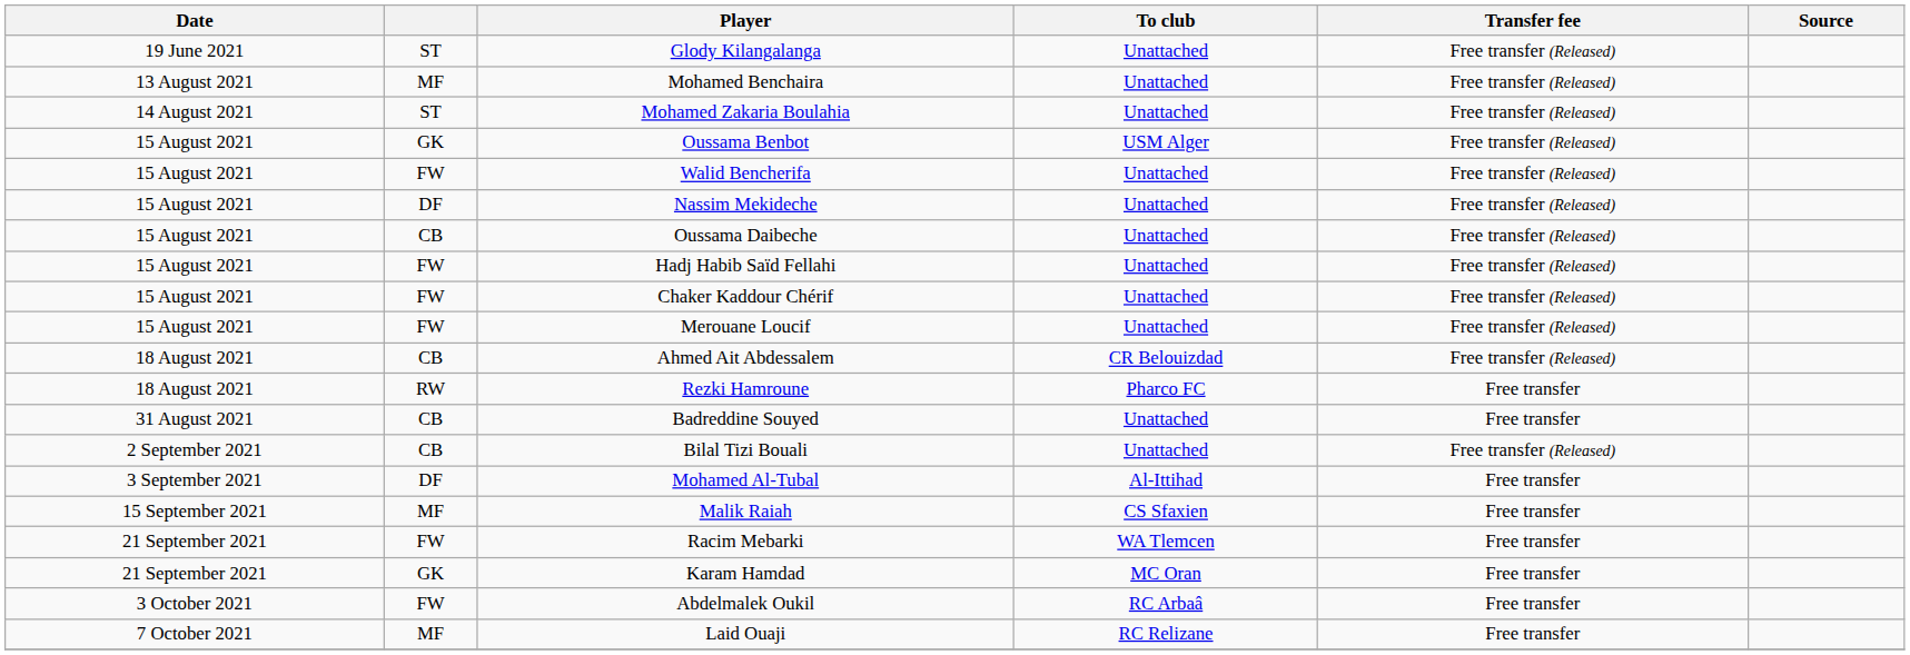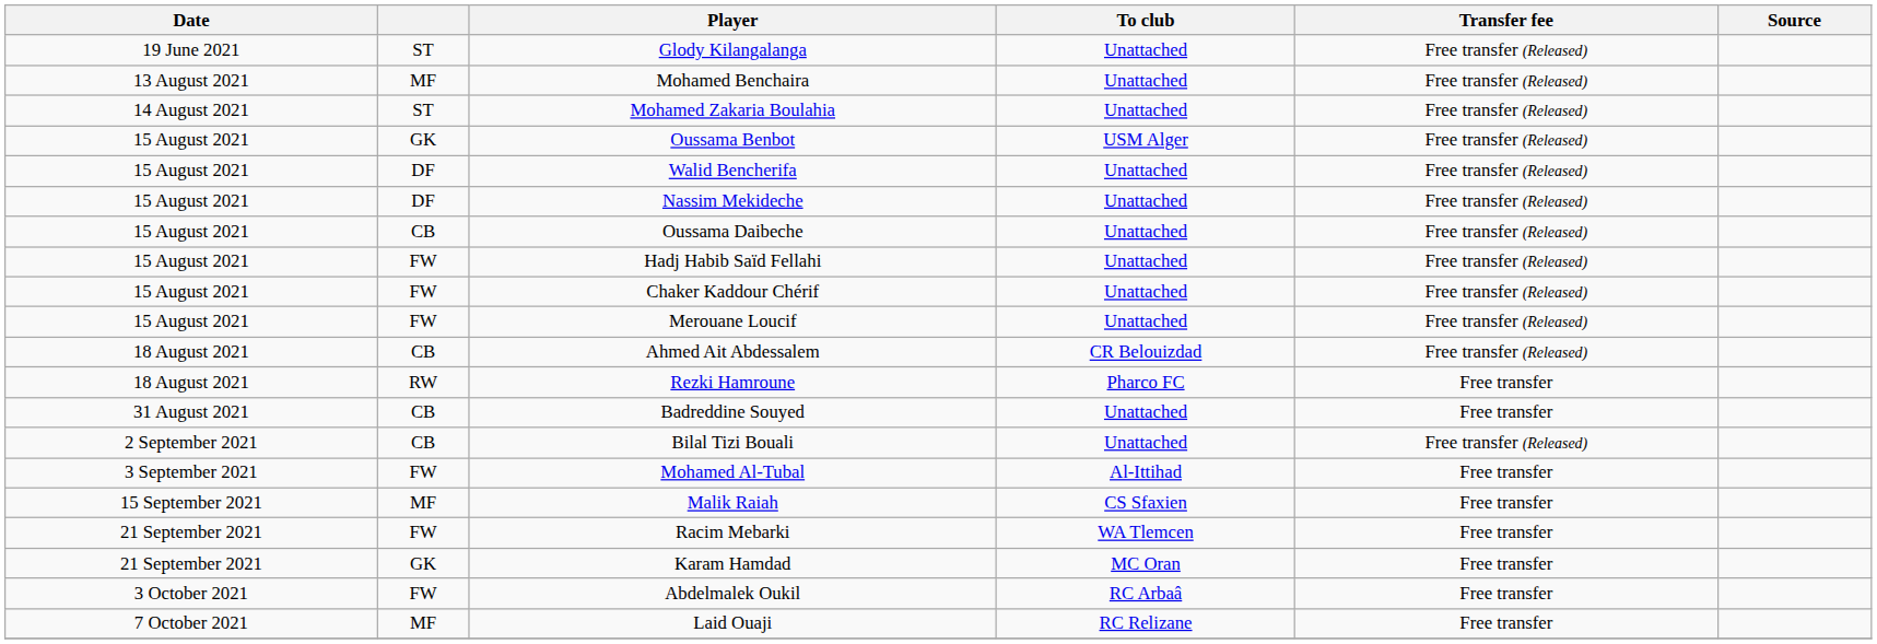Walid Bencherifa | column 2: FW -> DF
Mohamed Al-Tubal | column 2: DF -> FW
